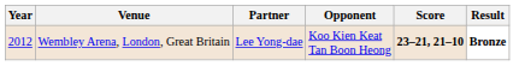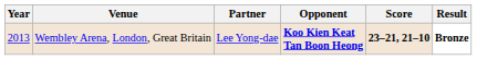Wembley Arena, London, Great Britain | Year: 2012 -> 2013
Wembley Arena, London, Great Britain | Opponent: normal -> bold
